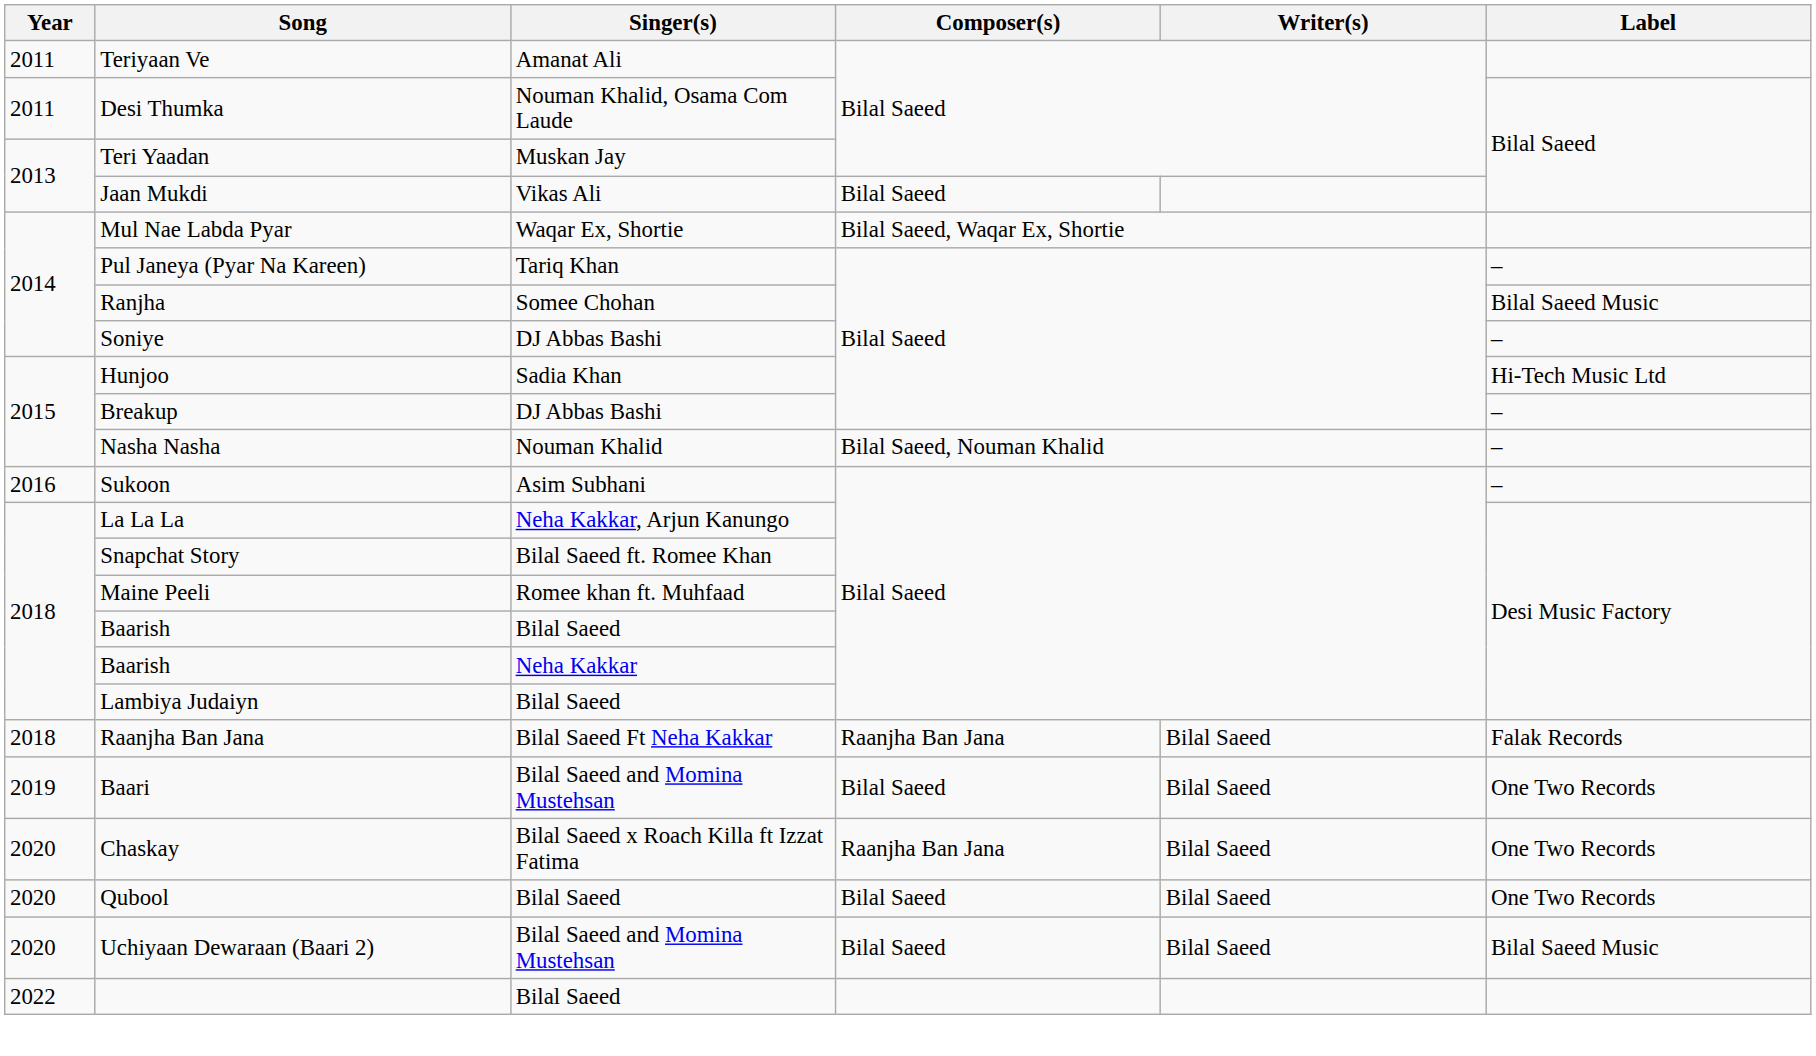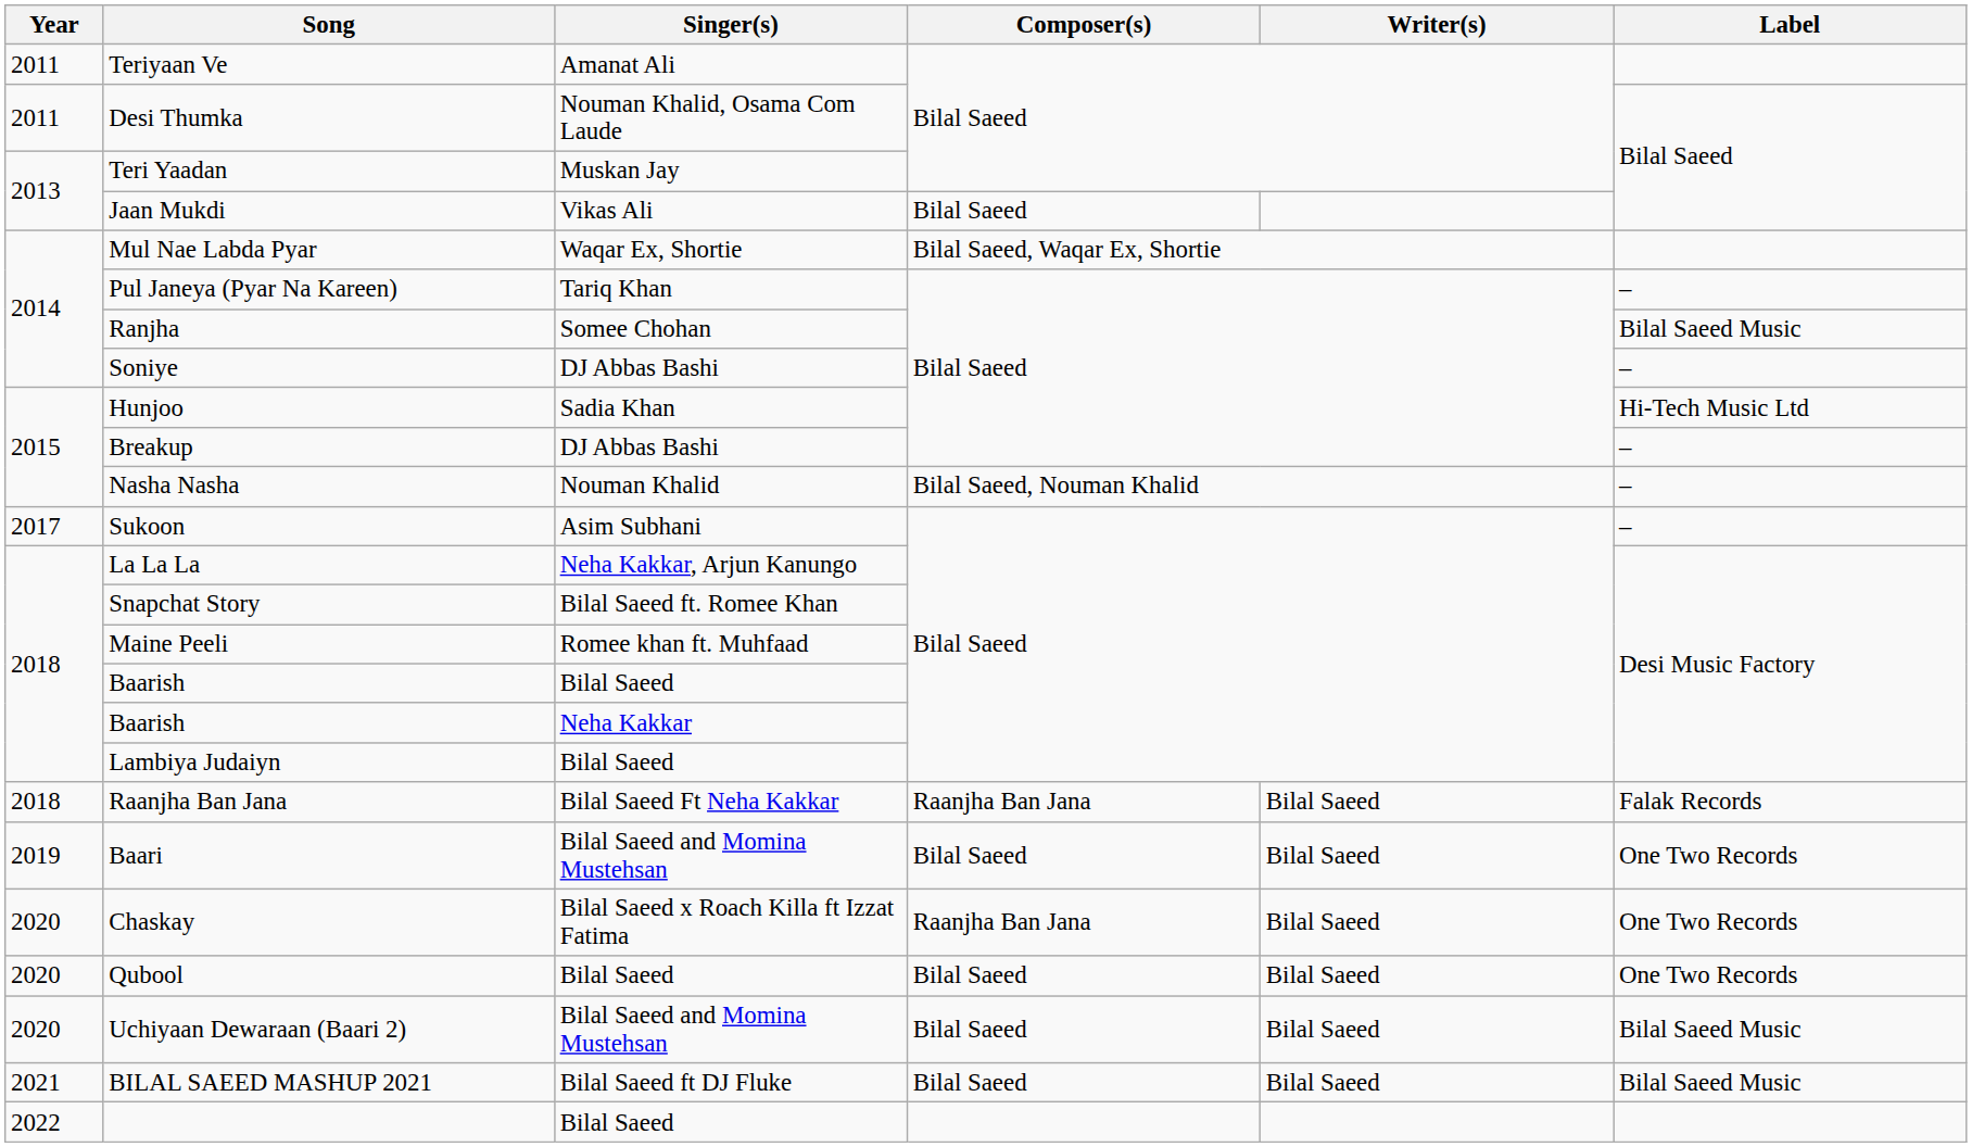Sukoon | Year: 2016 -> 2017
+ row: 2021 | BILAL SAEED MASHUP 2021 | Bilal Saeed ft DJ Fluke | Bilal Saeed | Bilal Saeed | Bilal Saeed Music
